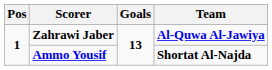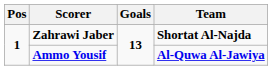Zahrawi Jaber | Team: Al-Quwa Al-Jawiya -> Shortat Al-Najda
Ammo Yousif | Team: Shortat Al-Najda -> Al-Quwa Al-Jawiya
